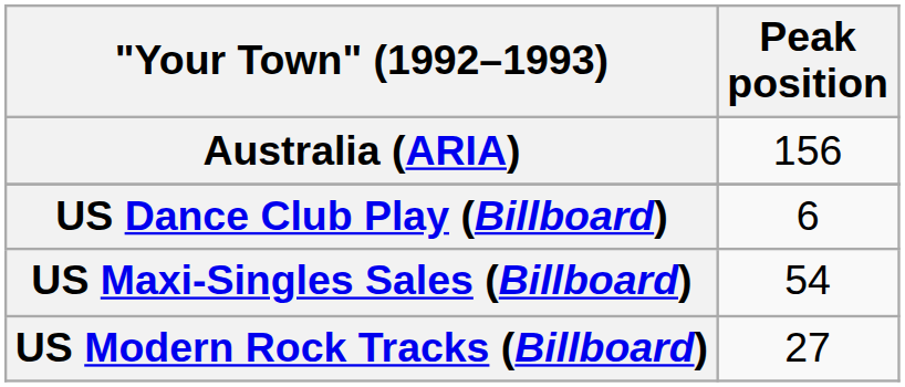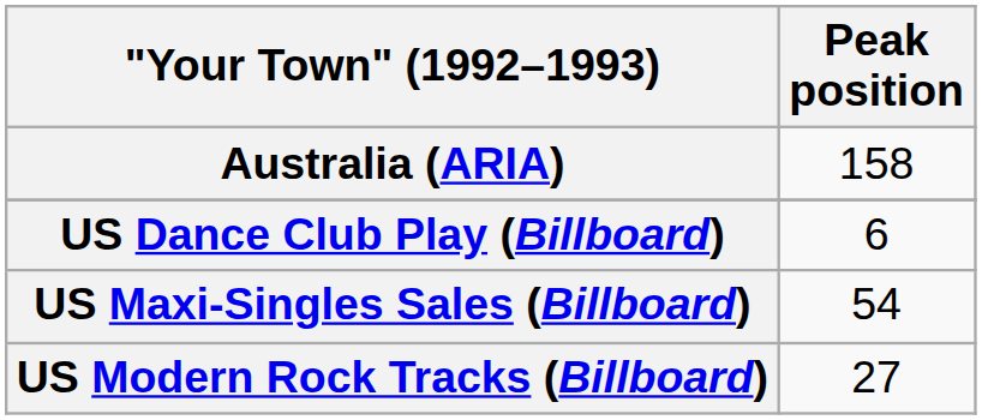Australia (ARIA) | Peak position: 156 -> 158
